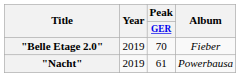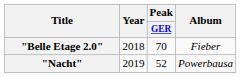"Belle Etage 2.0" | Year: 2019 -> 2018
"Nacht" | Peak / GER: 61 -> 52
